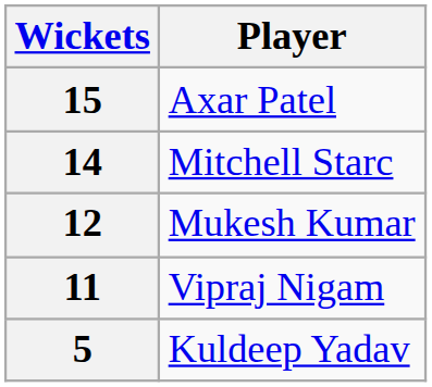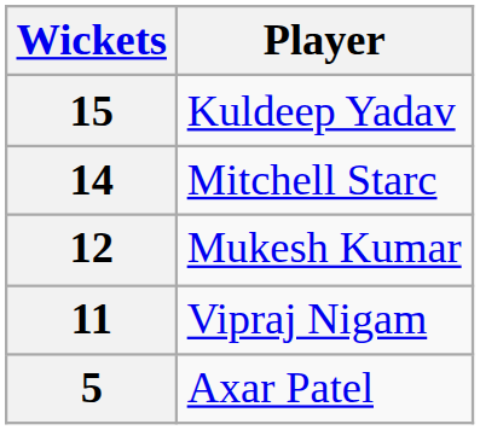15 | Player: Axar Patel -> Kuldeep Yadav
5 | Player: Kuldeep Yadav -> Axar Patel
